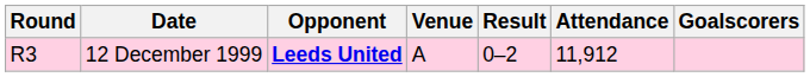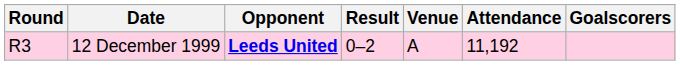columns swapped: Venue <-> Result
12 December 1999 | Attendance: 11,912 -> 11,192
